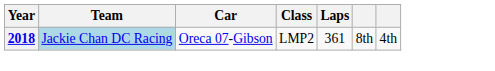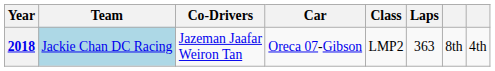+ column: Co-Drivers | Jazeman Jaafar Weiron Tan
2018 | Laps: 361 -> 363
